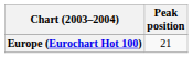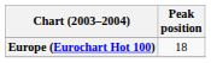Europe (Eurochart Hot 100) | Peak position: 21 -> 18
